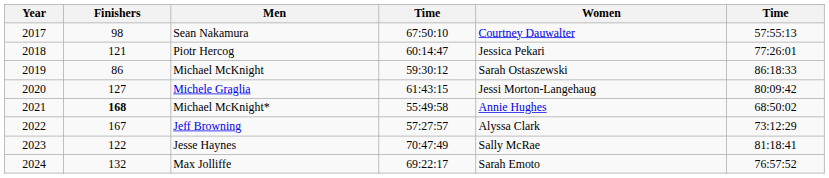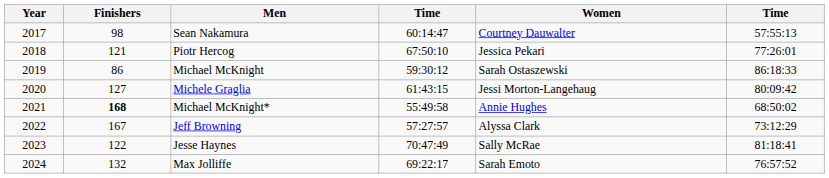Sean Nakamura | column 4: 67:50:10 -> 60:14:47
Piotr Hercog | column 4: 60:14:47 -> 67:50:10
